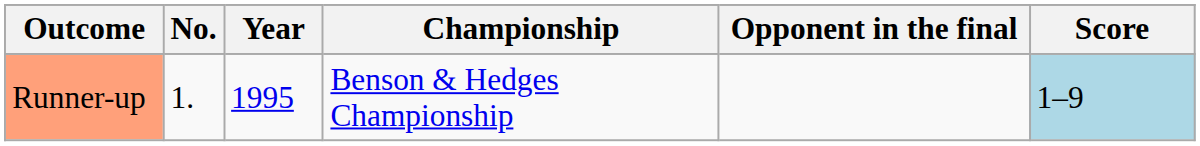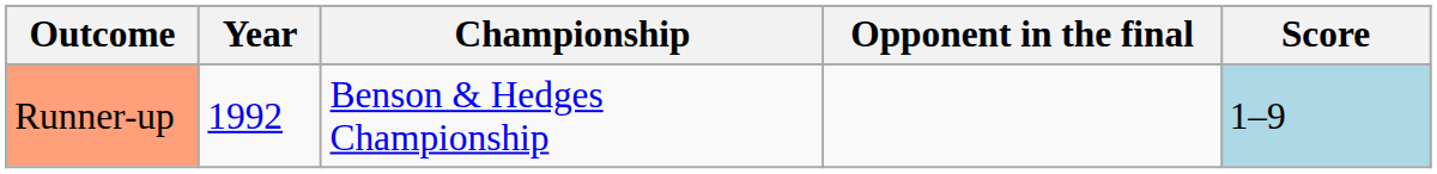- column: No. | 1.
Runner-up | Year: 1995 -> 1992
